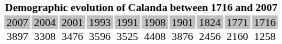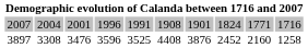2007 | column 4: 1993 -> 1996
3897 | column 8: 2456 -> 2452
